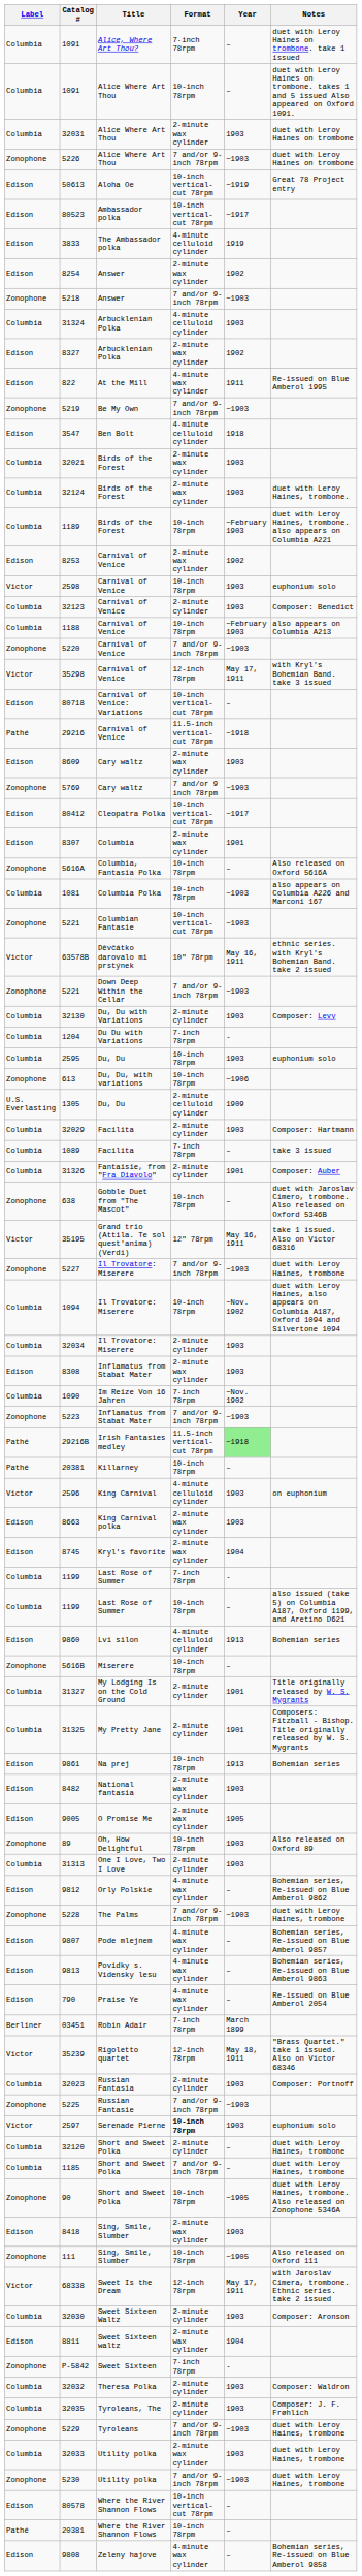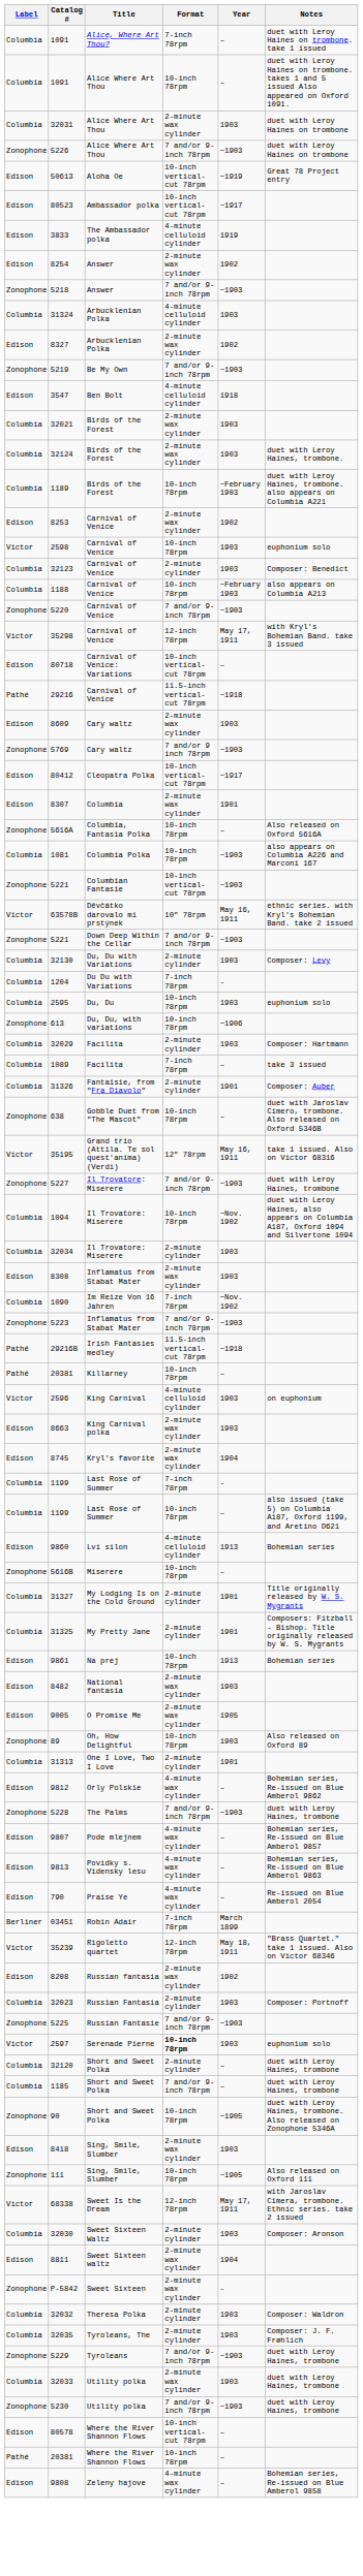- row: Edison | 822 | At the Mill | 4-minute wax cylinder | 1911 | Re-issued on Blue Amberol 1995
- row: U.S. Everlasting | 1305 | Du, Du | 2-minute celluloid cylinder | 1909
29216B | Year: lightgreen background -> no background
31313 | Year: 1903 -> 1901
+ row: Edison | 8208 | Russian fantasia | 2-minute wax cylinder | 1902
P-5842 | Format: 7-inch 78rpm -> 2-minute wax cylinder
